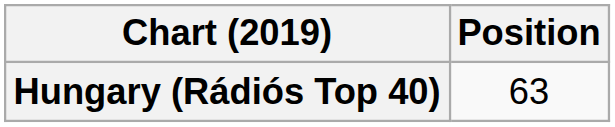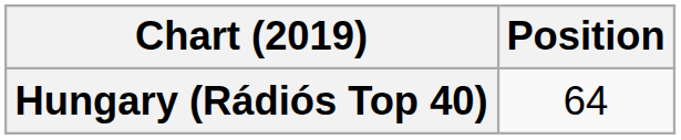Hungary (Rádiós Top 40) | Position: 63 -> 64
